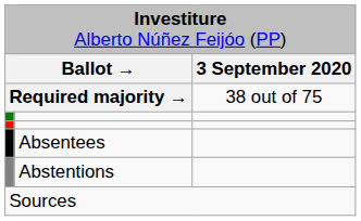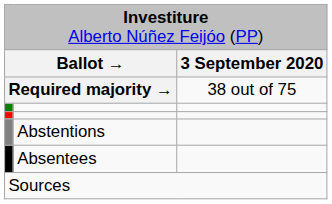rows swapped: Abstentions <-> Absentees
